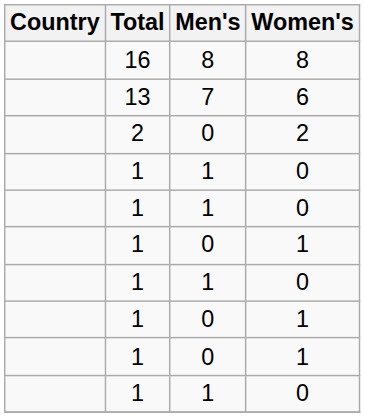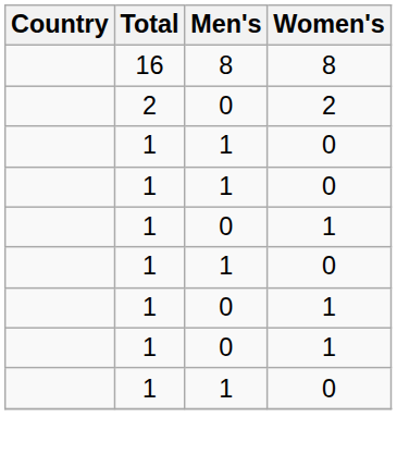- row: 13 | 7 | 6
